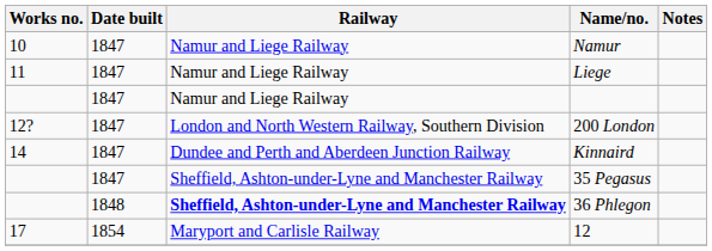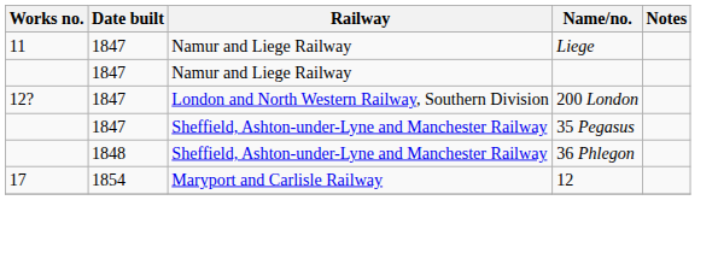- row: 10 | 1847 | Namur and Liege Railway | Namur
- row: 14 | 1847 | Dundee and Perth and Aberdeen Junction Railway | Kinnaird
36 Phlegon | Railway: bold -> normal
